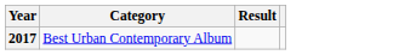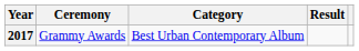+ column: Ceremony | Grammy Awards
